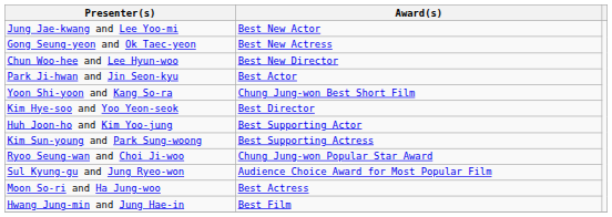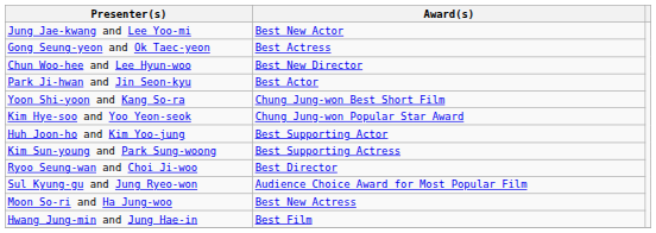Gong Seung-yeon and Ok Taec-yeon | Award(s): Best New Actress -> Best Actress
Kim Hye-soo and Yoo Yeon-seok | Award(s): Best Director -> Chung Jung-won Popular Star Award
Ryoo Seung-wan and Choi Ji-woo | Award(s): Chung Jung-won Popular Star Award -> Best Director
Moon So-ri and Ha Jung-woo | Award(s): Best Actress -> Best New Actress
